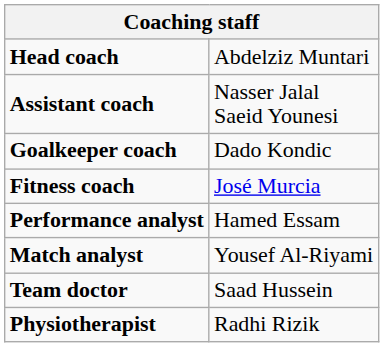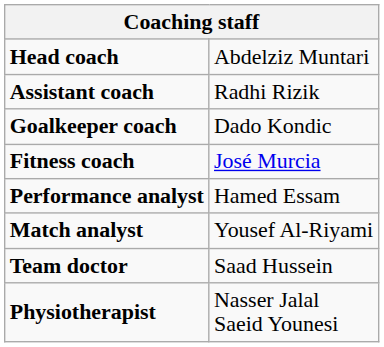Assistant coach | column 2: Nasser Jalal Saeid Younesi -> Radhi Rizik
Physiotherapist | column 2: Radhi Rizik -> Nasser Jalal Saeid Younesi
